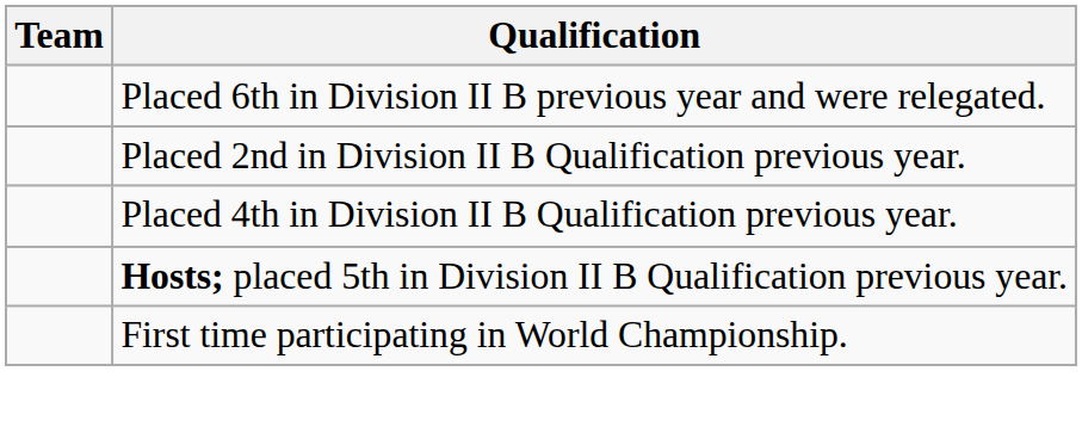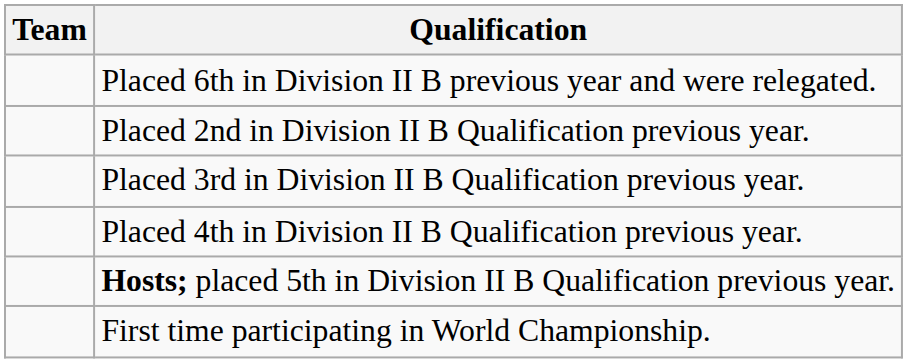+ row: Placed 3rd in Division II B Qualification previous year.
